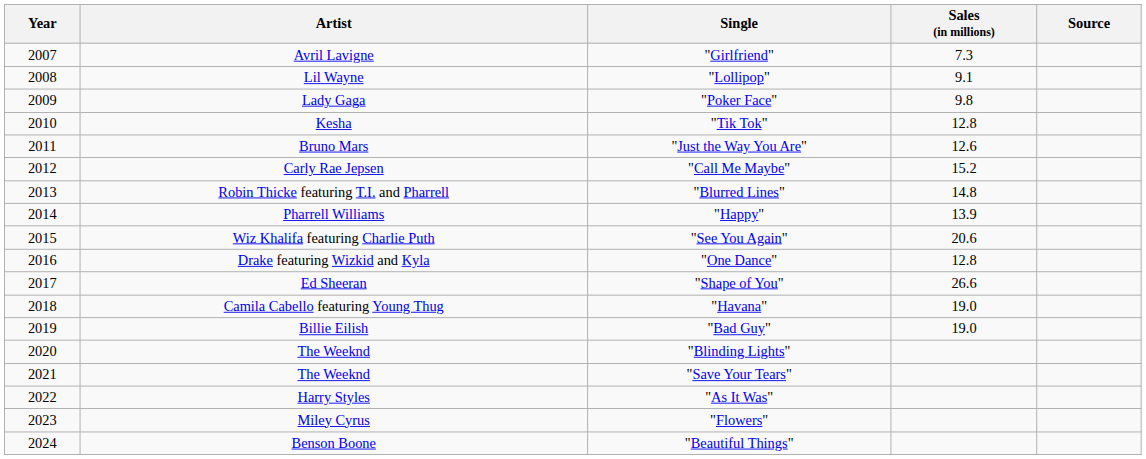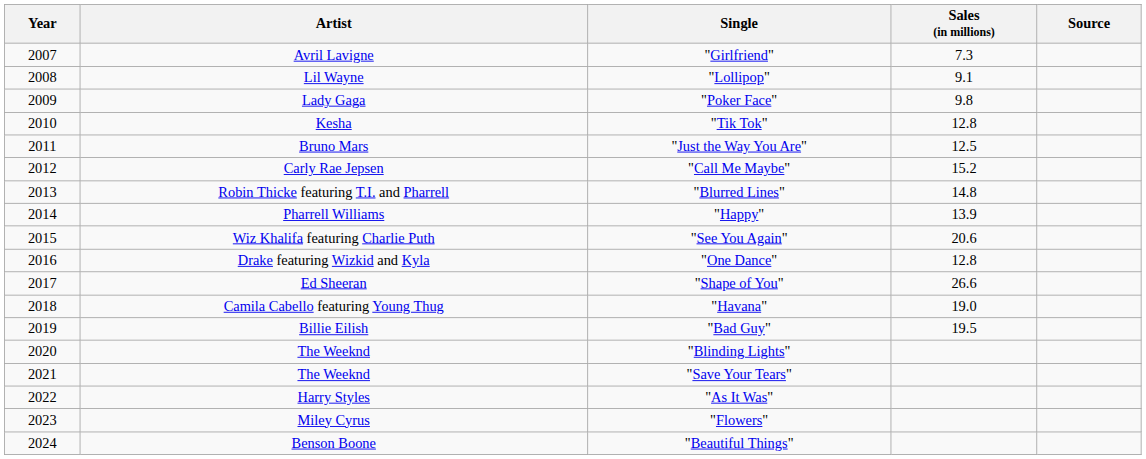"Just the Way You Are" | Sales (in millions): 12.6 -> 12.5
"Bad Guy" | Sales (in millions): 19.0 -> 19.5
